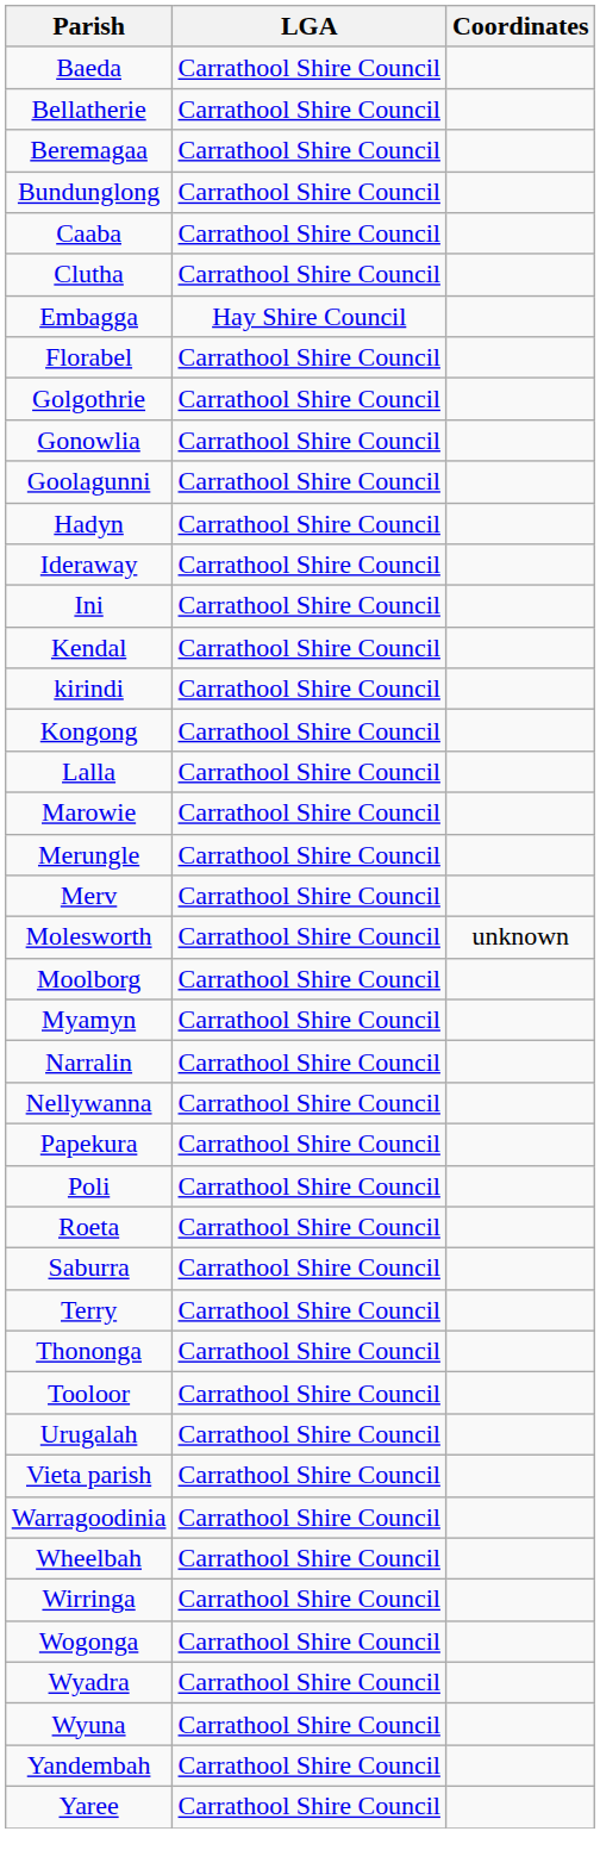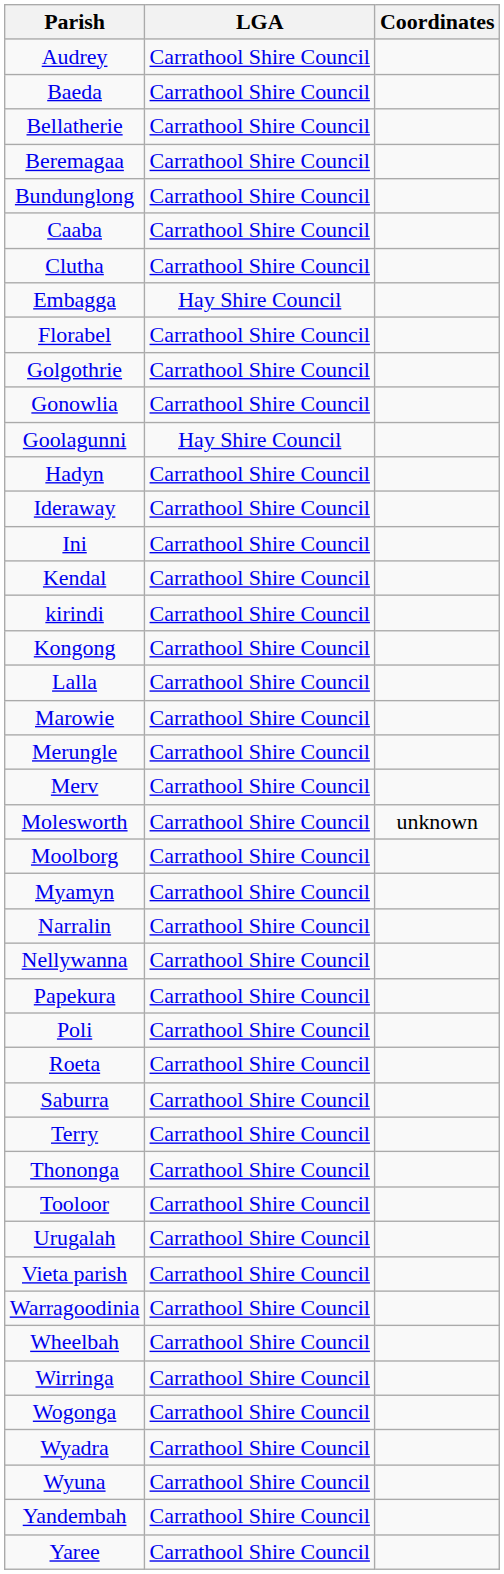+ row: Audrey | Carrathool Shire Council
Goolagunni | LGA: Carrathool Shire Council -> Hay Shire Council
